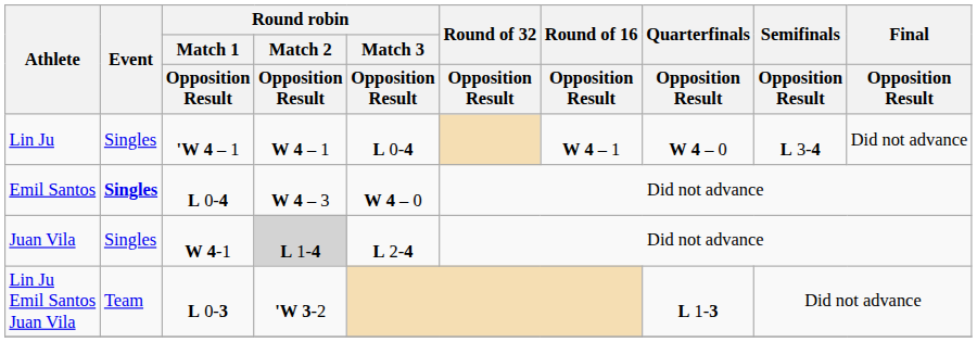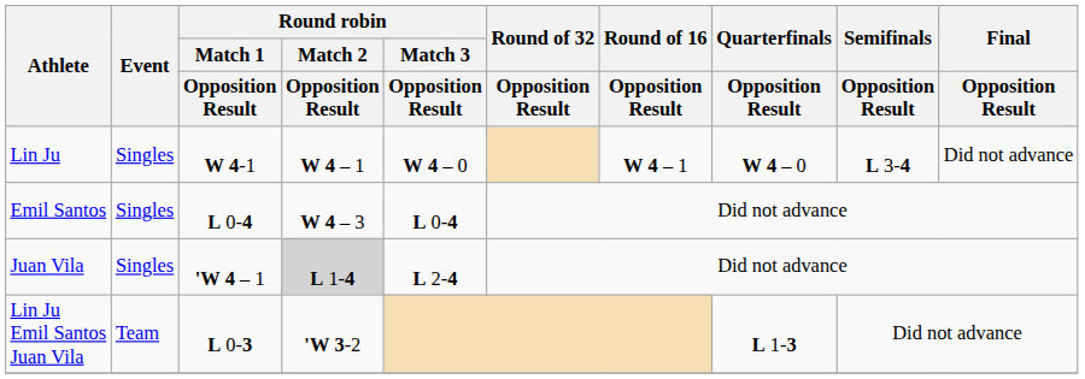Lin Ju | Round robin / Match 1 / Opposition Result: 'W 4 – 1 -> W 4-1
Lin Ju | Round robin / Match 3 / Opposition Result: L 0-4 -> W 4 – 0
Emil Santos | Event: bold -> normal
Emil Santos | Round robin / Match 3 / Opposition Result: W 4 – 0 -> L 0-4
Juan Vila | Round robin / Match 1 / Opposition Result: W 4-1 -> 'W 4 – 1
